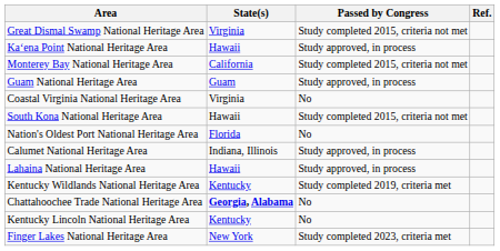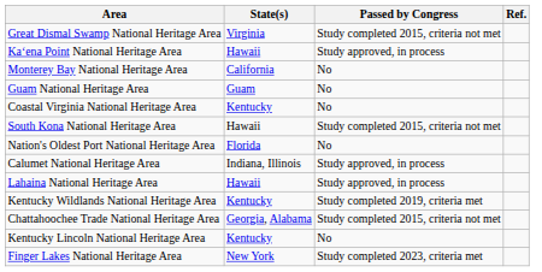Monterey Bay National Heritage Area | Passed by Congress: Study completed 2015, criteria not met -> No
Guam National Heritage Area | Passed by Congress: Study approved, in process -> No
Coastal Virginia National Heritage Area | State(s): Virginia -> Kentucky
Chattahoochee Trade National Heritage Area | State(s): bold -> normal
Chattahoochee Trade National Heritage Area | Passed by Congress: No -> Study completed 2015, criteria not met
